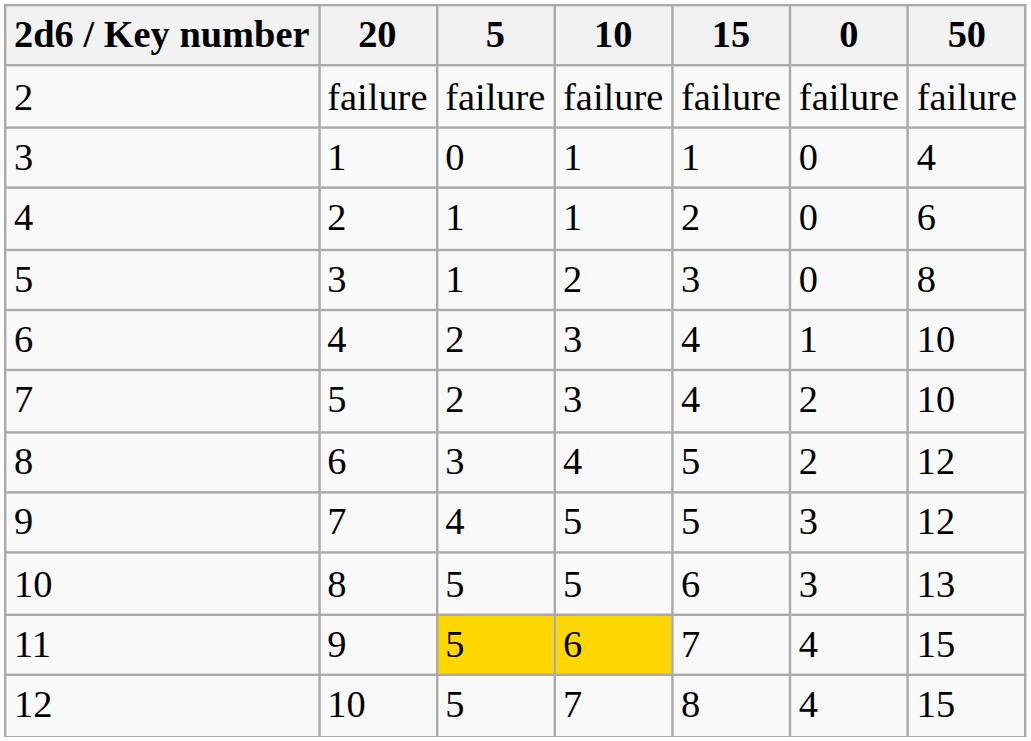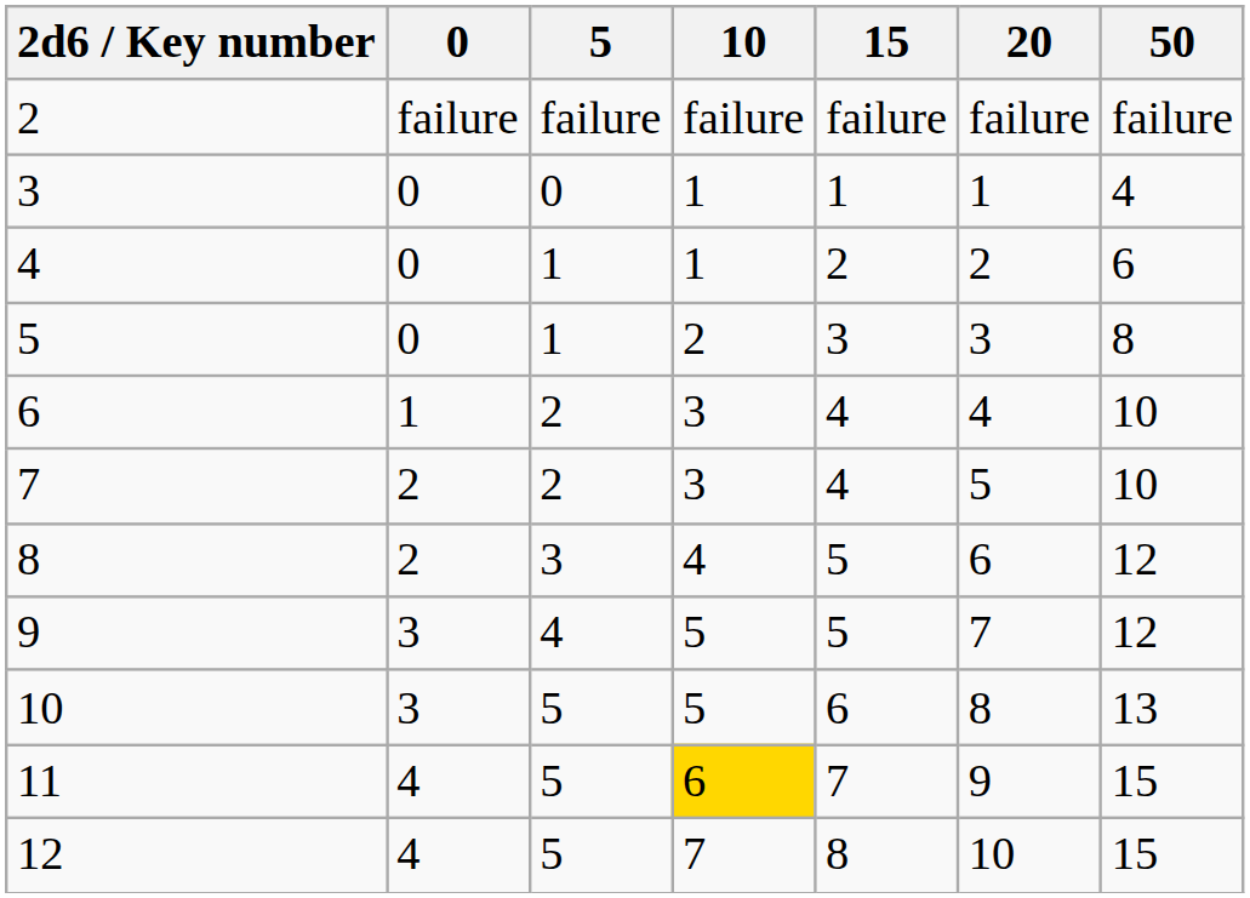columns swapped: 0 <-> 20
11 | 5: gold background -> no background
